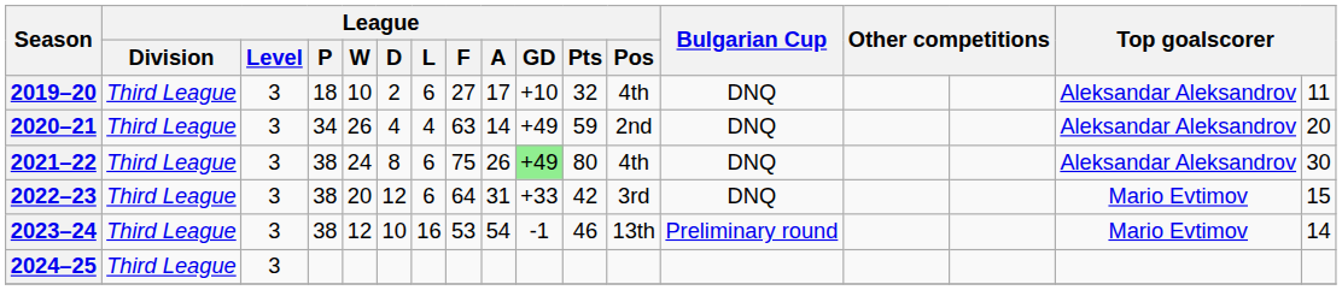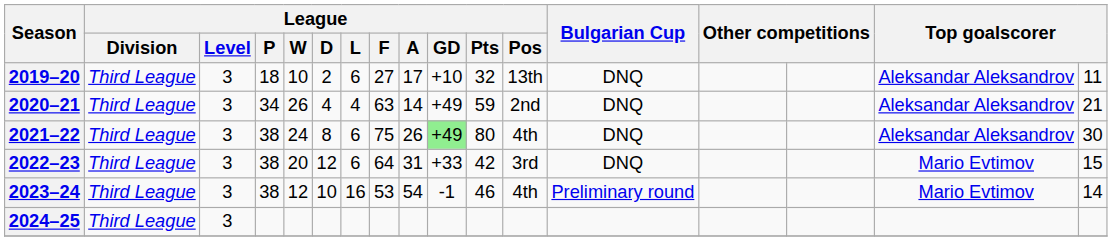2019–20 | League / Pos: 4th -> 13th
2020–21 | column 17: 20 -> 21
2023–24 | League / Pos: 13th -> 4th
